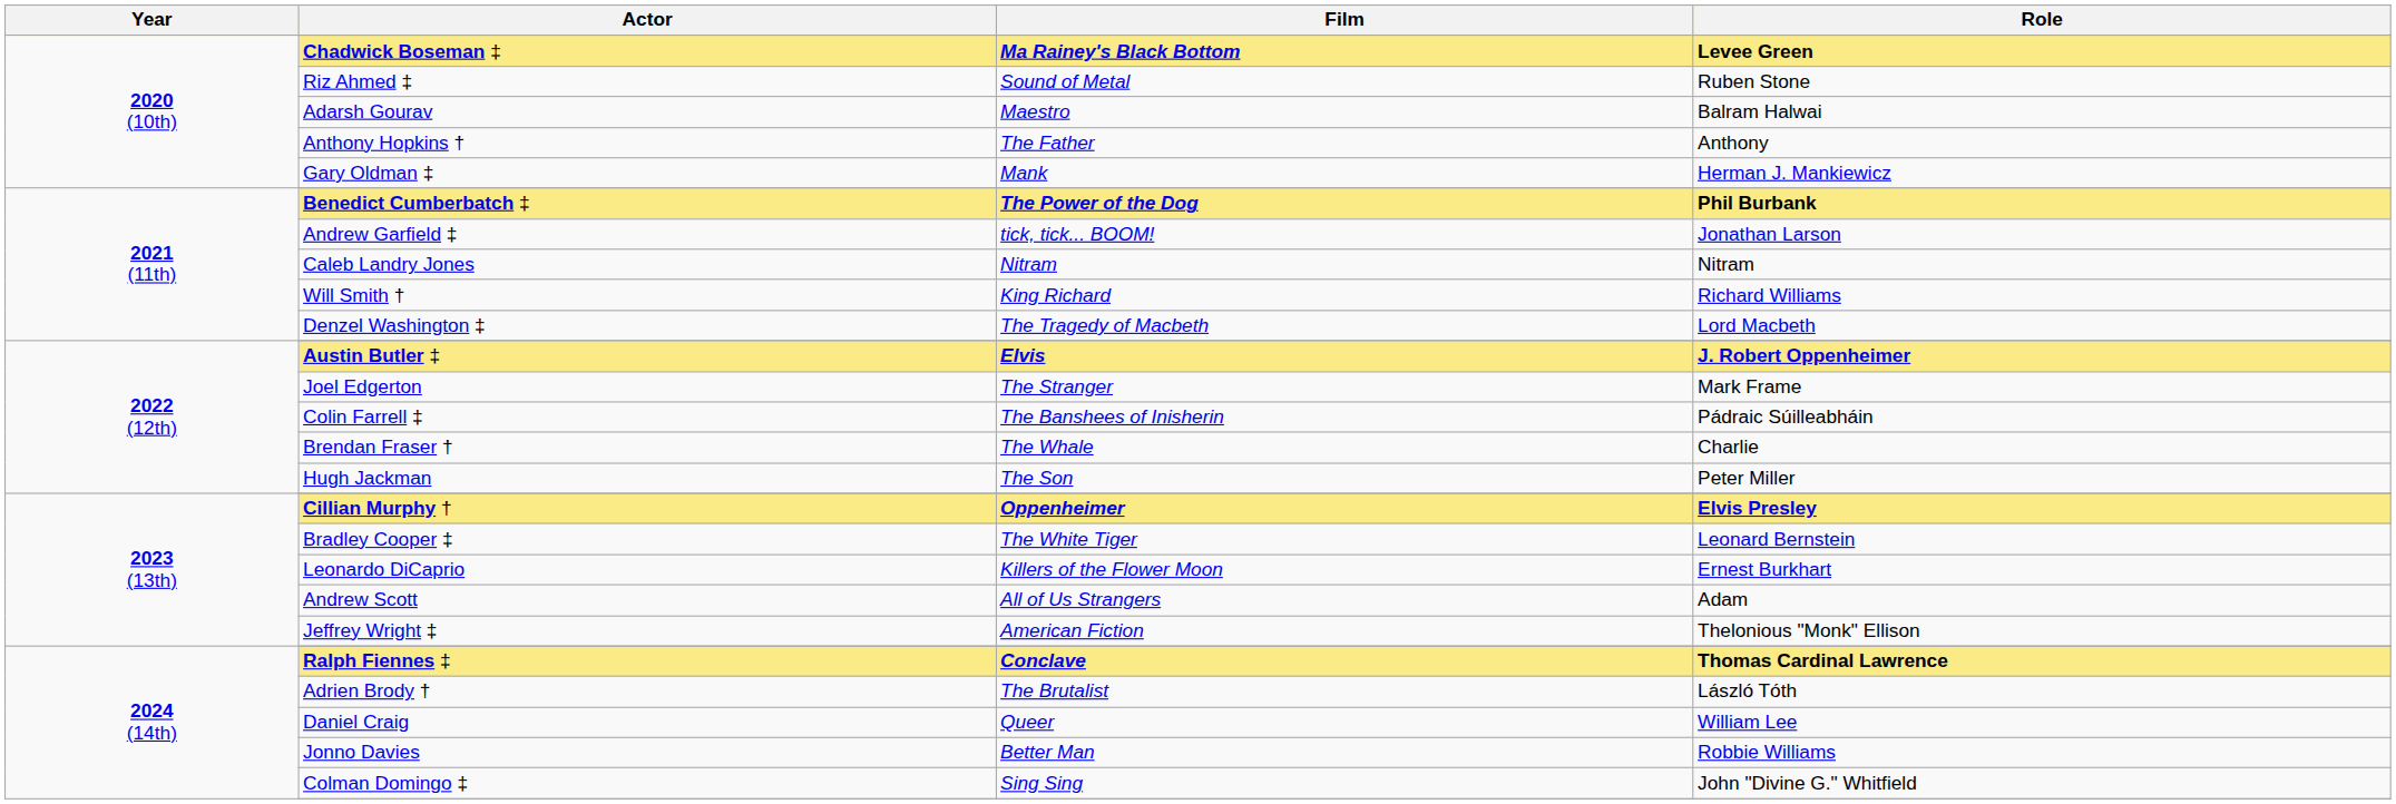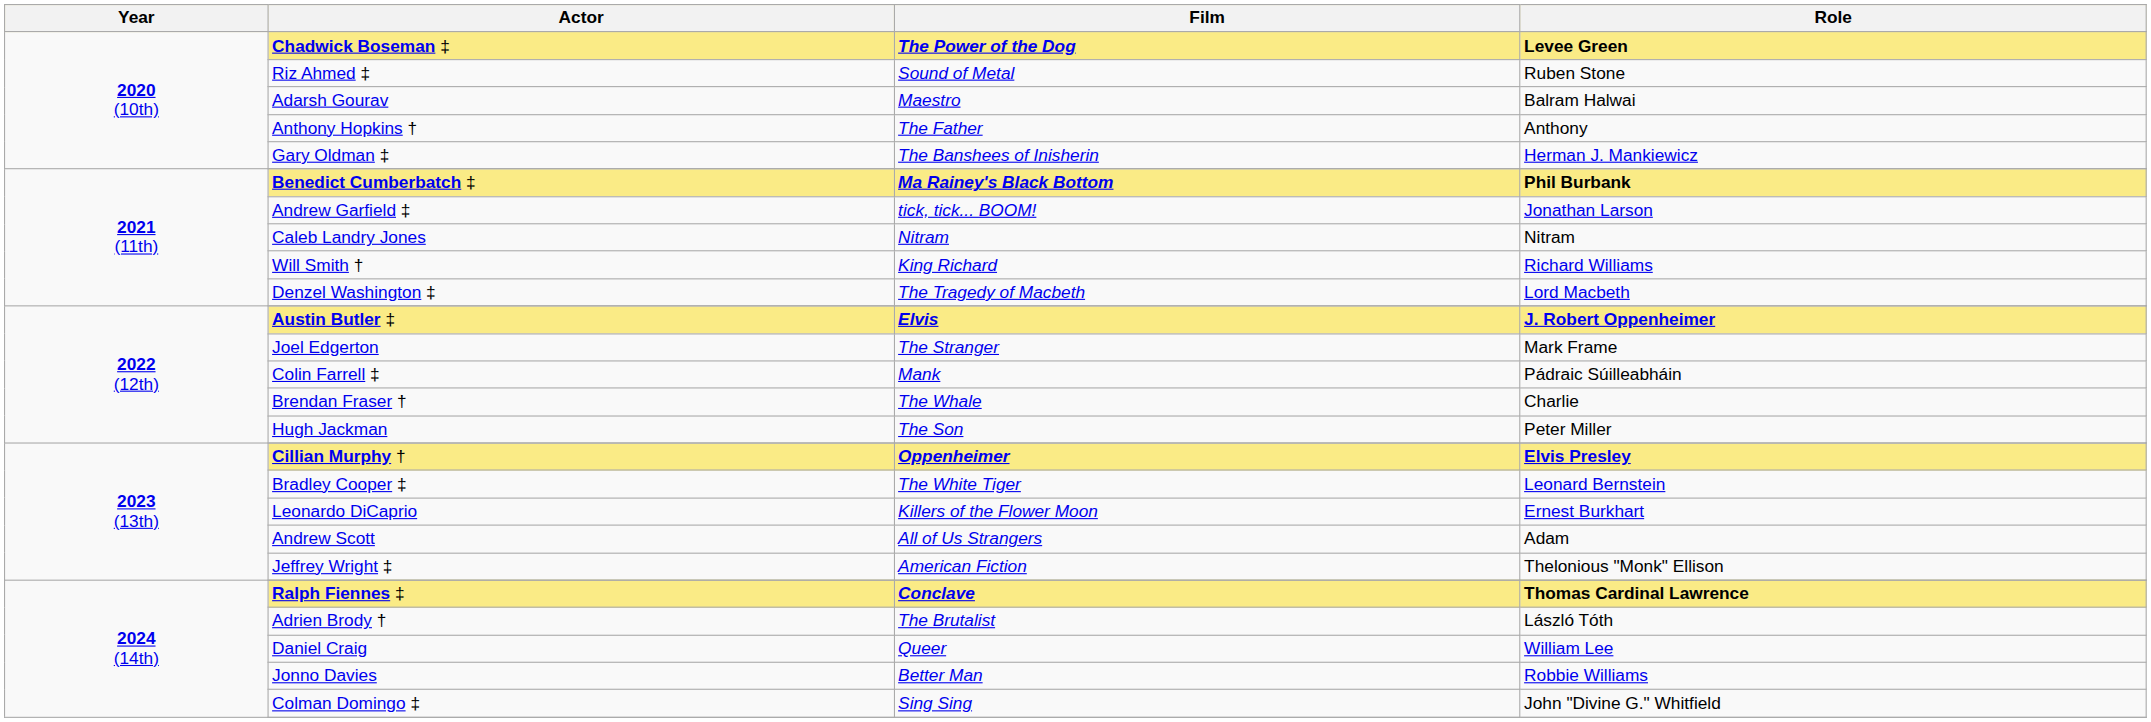Chadwick Boseman ‡ | Film: Ma Rainey's Black Bottom -> The Power of the Dog
Gary Oldman ‡ | Film: Mank -> The Banshees of Inisherin
Benedict Cumberbatch ‡ | Film: The Power of the Dog -> Ma Rainey's Black Bottom
Colin Farrell ‡ | Film: The Banshees of Inisherin -> Mank
